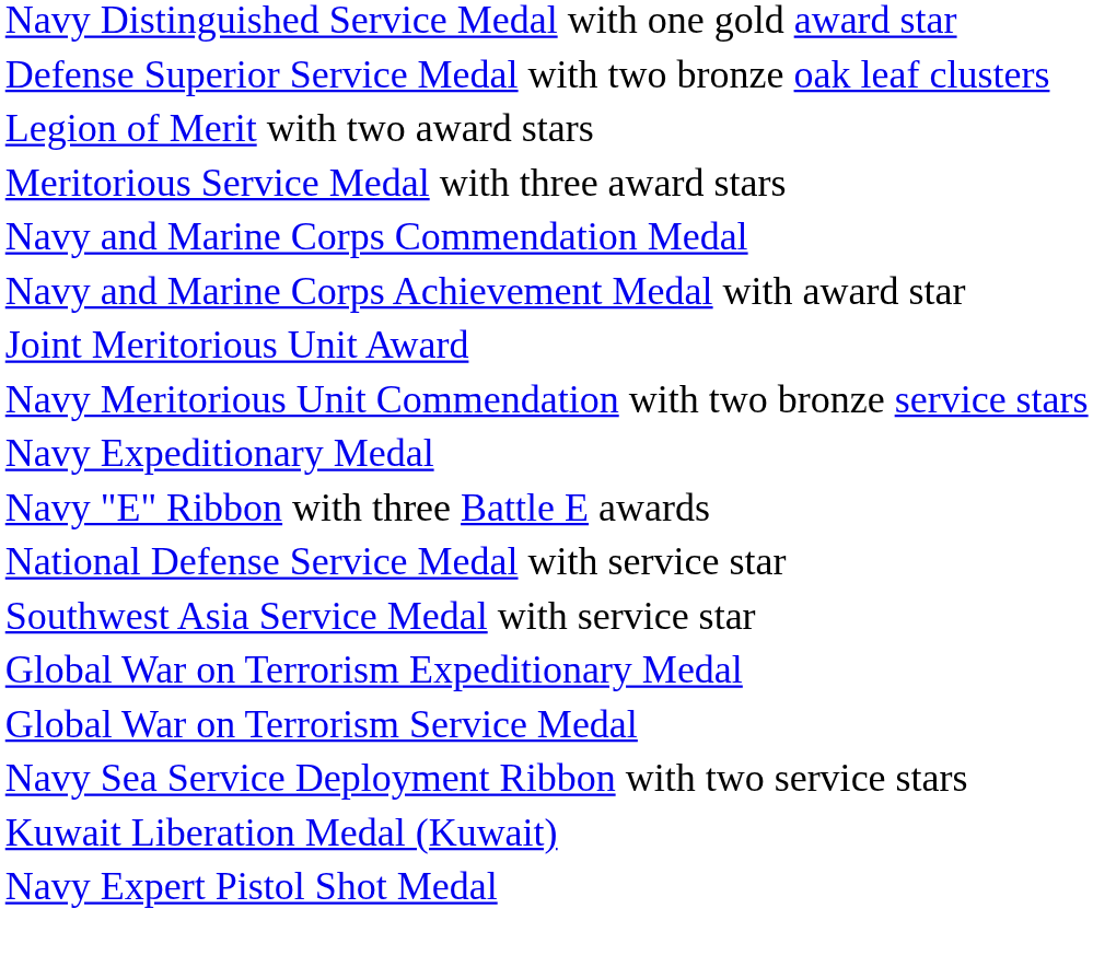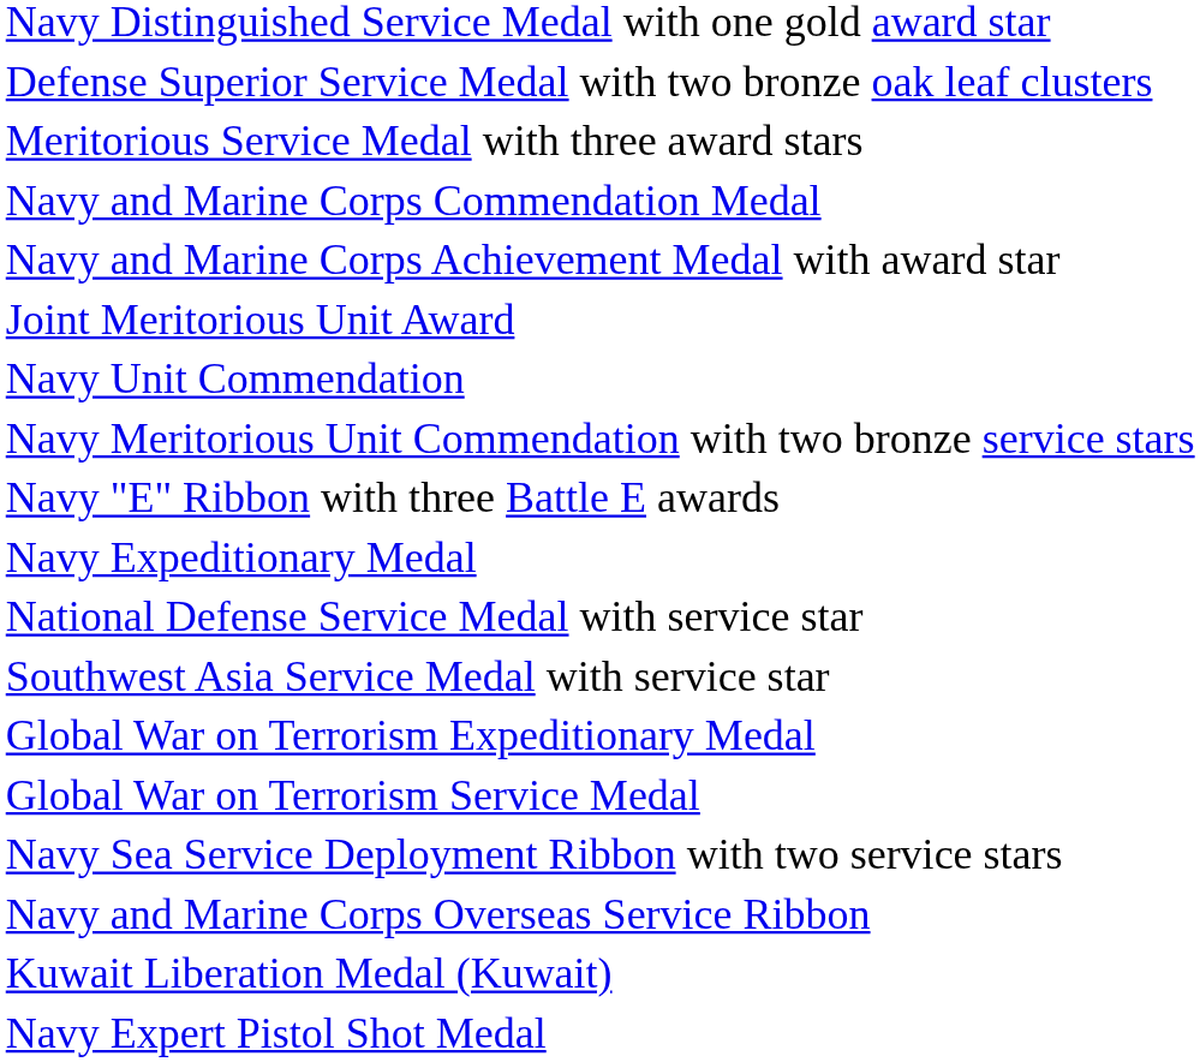- row: Legion of Merit with two award stars
+ row: Navy Unit Commendation
rows swapped: Navy "E" Ribbon with three Battle E awards <-> Navy Expeditionary Medal
+ row: Navy and Marine Corps Overseas Service Ribbon
